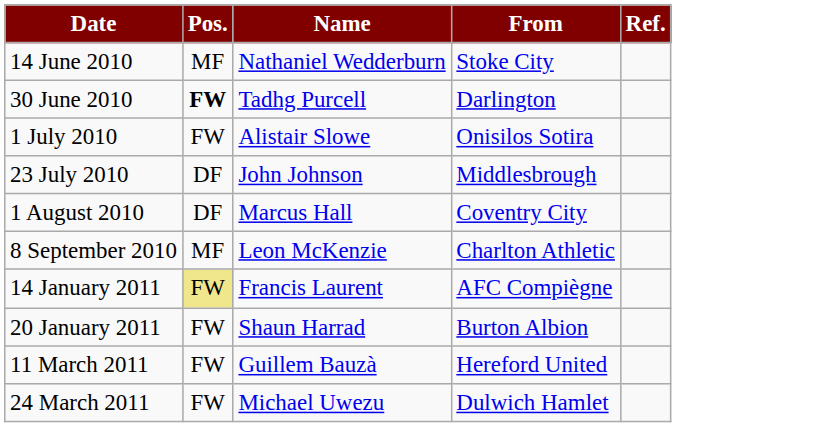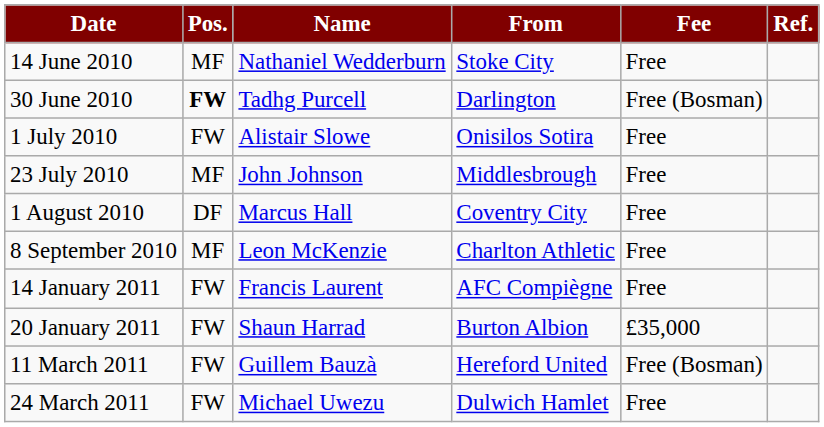+ column: Fee | Free | Free (Bosman) | Free | Free | Free | Free | Free | £35,000 | Free (Bosman) | Free
23 July 2010 | Pos.: DF -> MF
14 January 2011 | Pos.: khaki background -> no background
